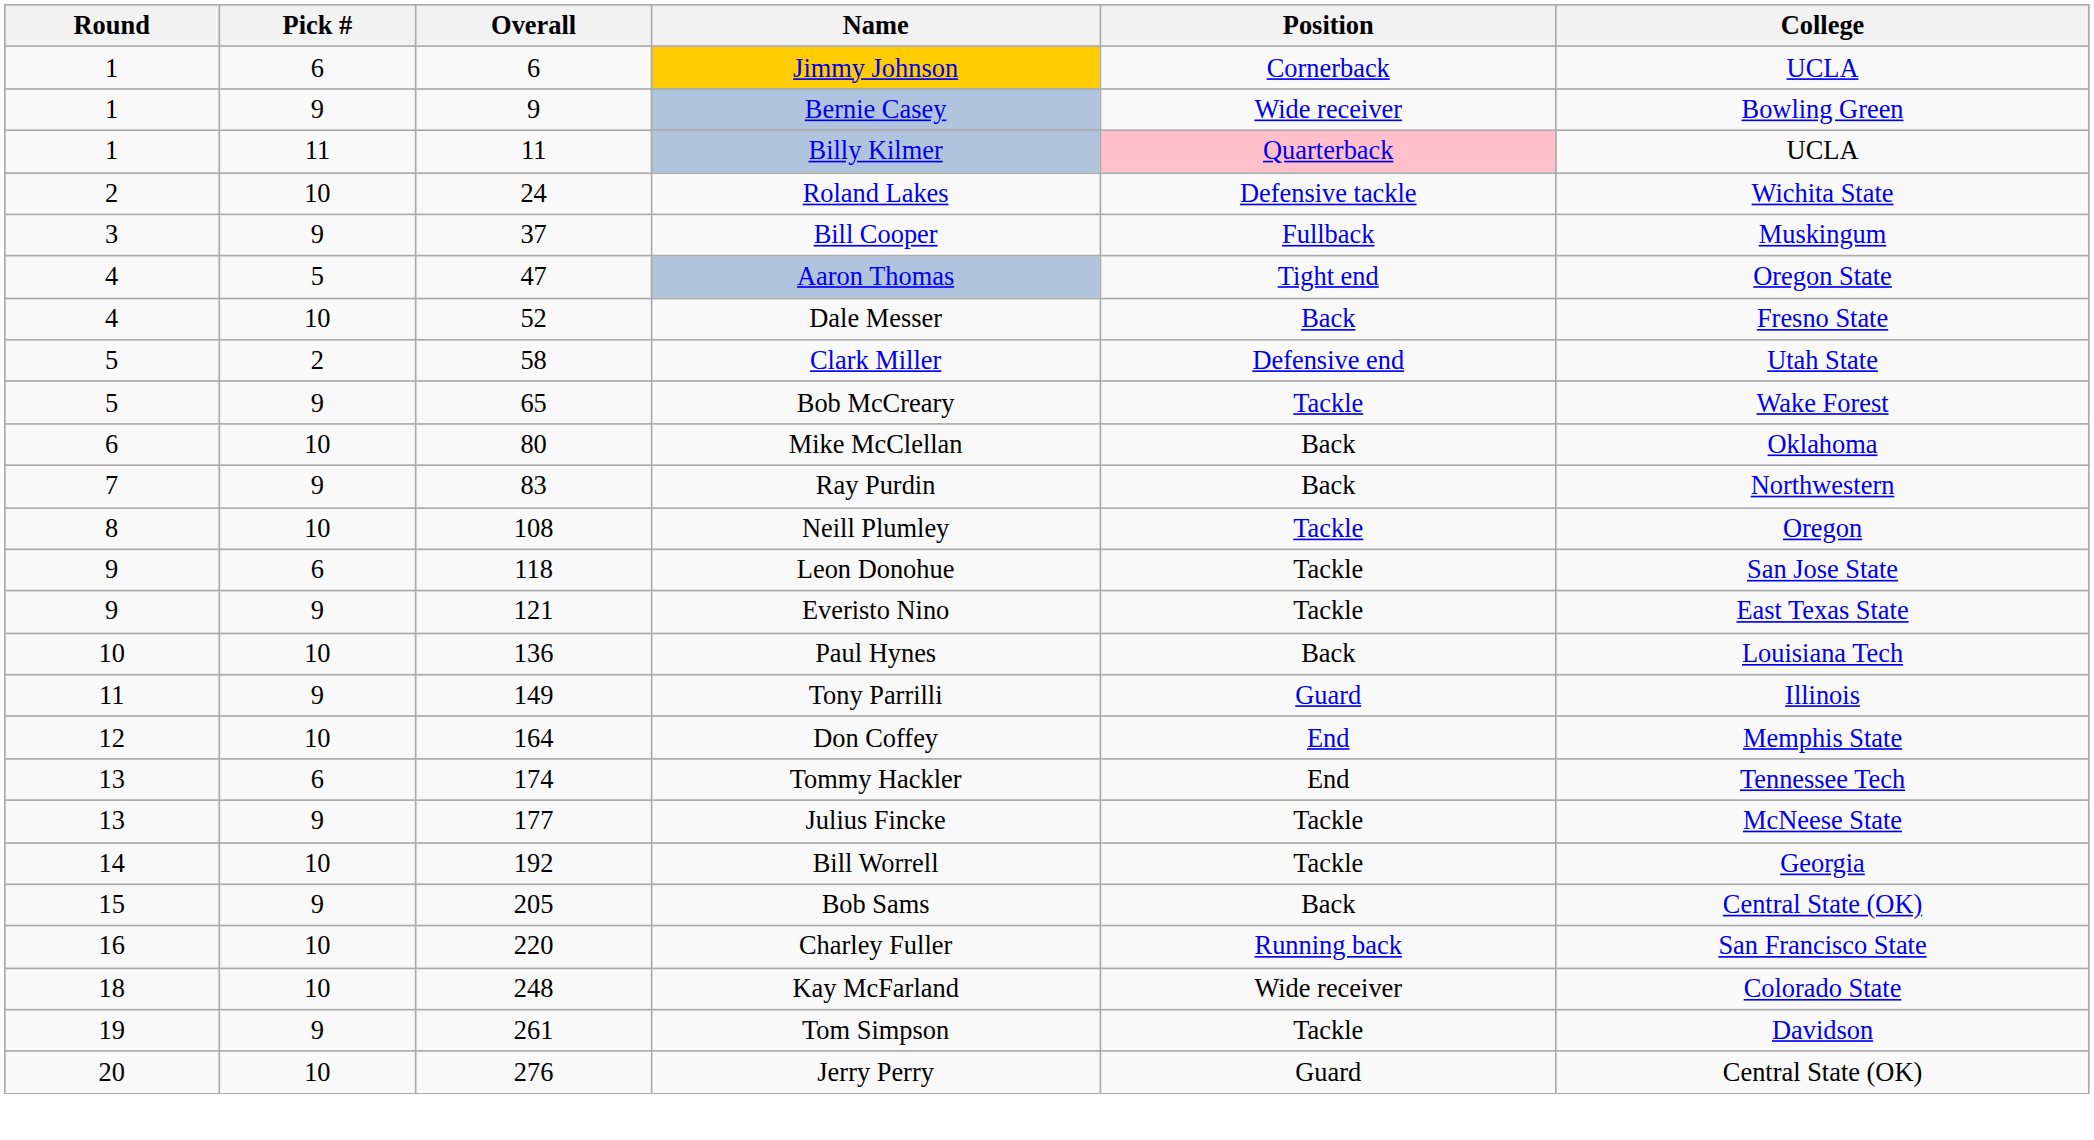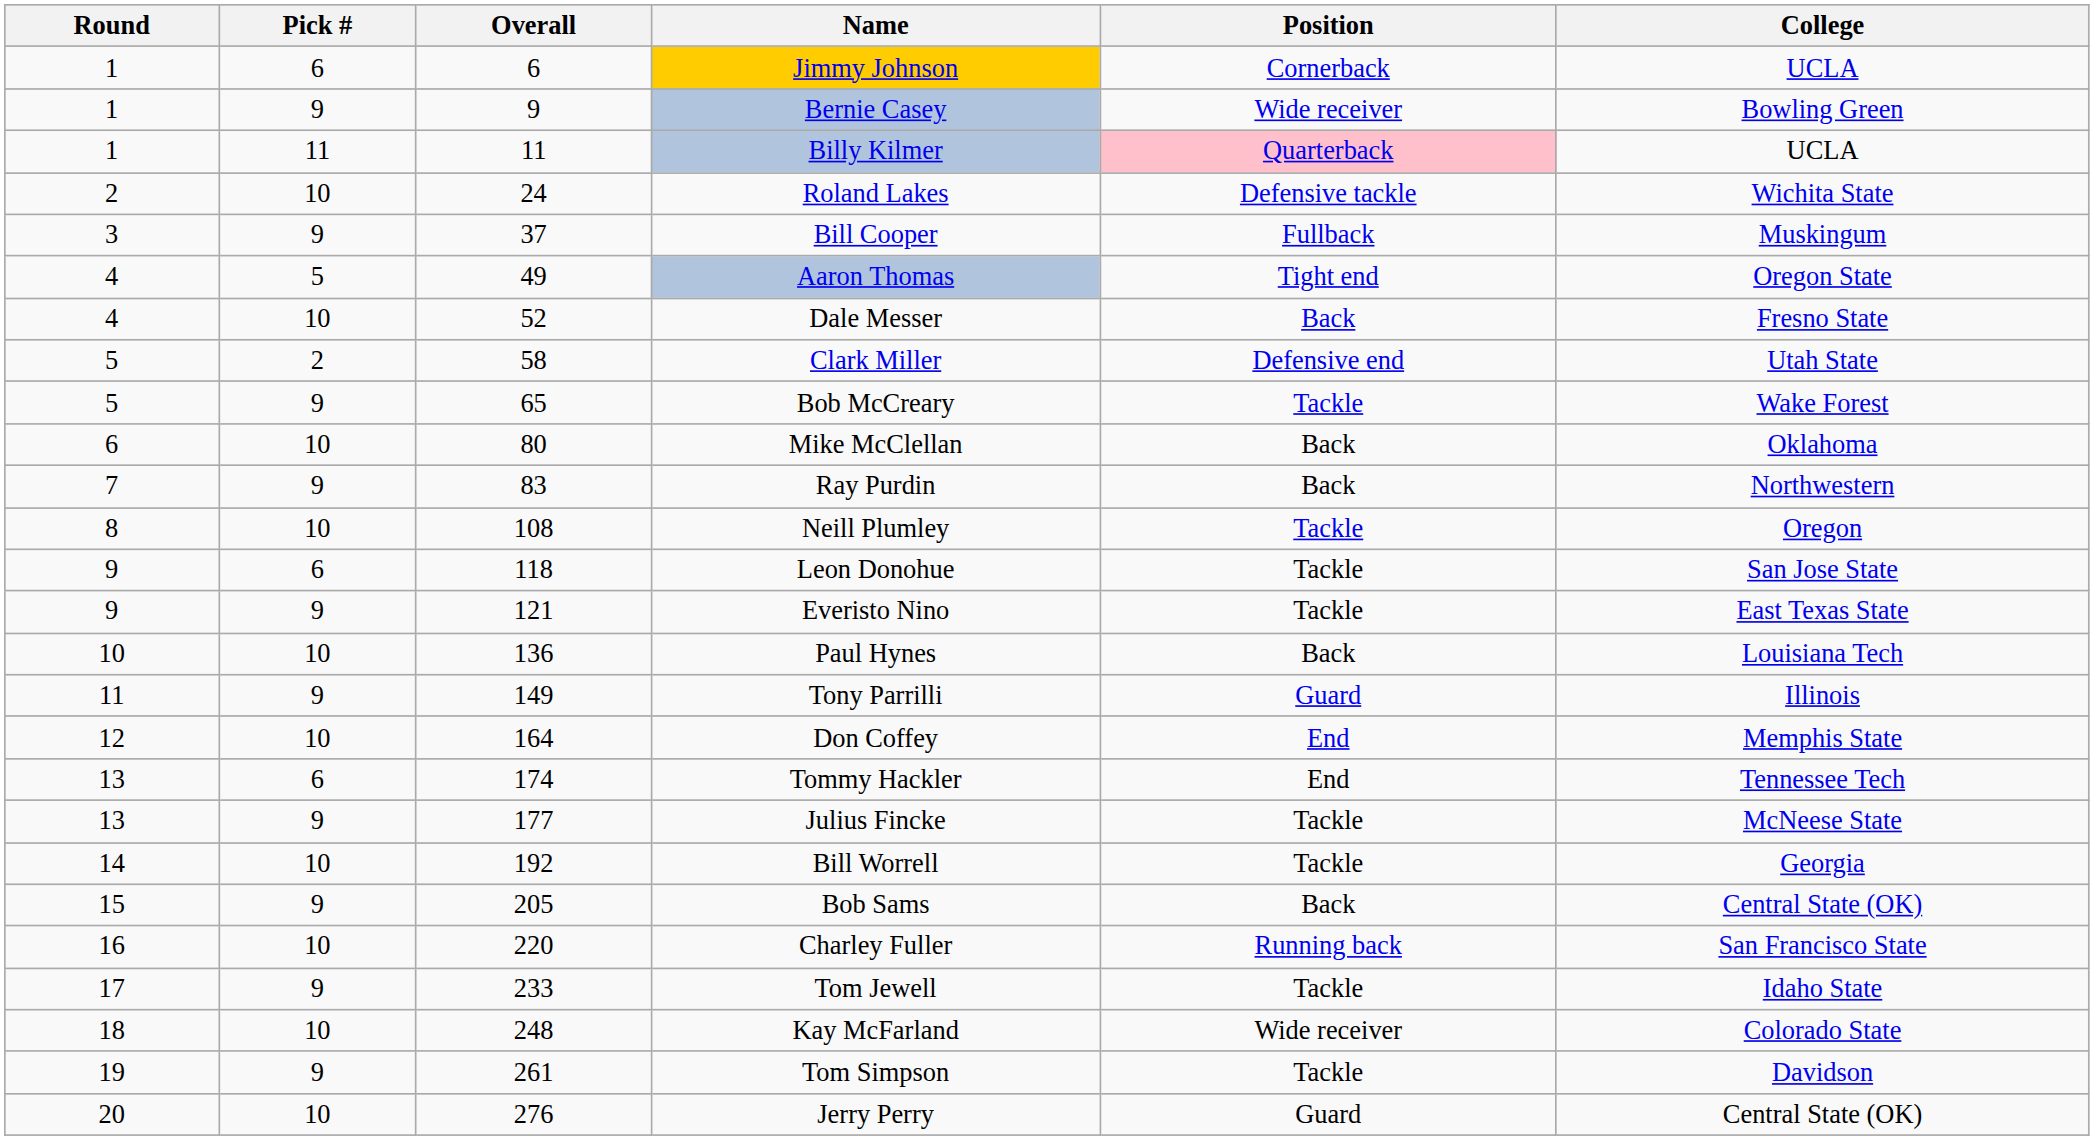Aaron Thomas | Overall: 47 -> 49
+ row: 17 | 9 | 233 | Tom Jewell | Tackle | Idaho State
